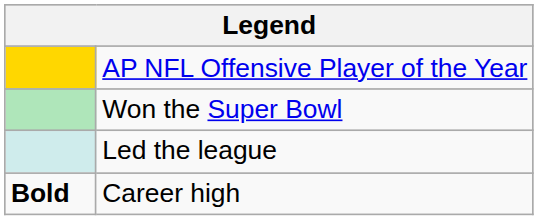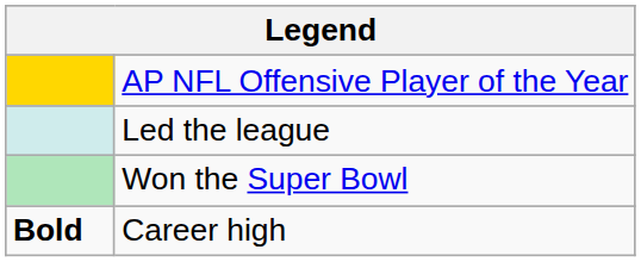rows swapped: Won the Super Bowl <-> Led the league
